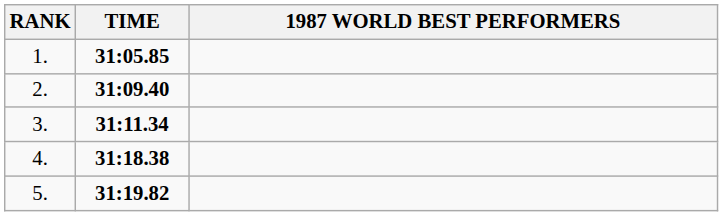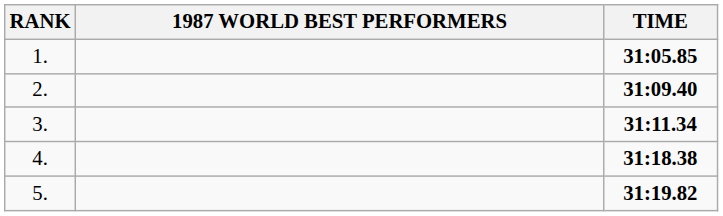columns swapped: 1987 WORLD BEST PERFORMERS <-> TIME
